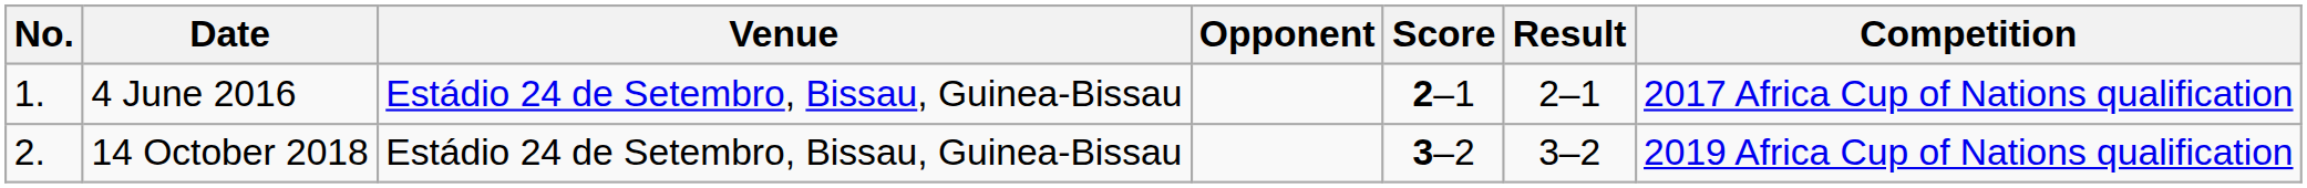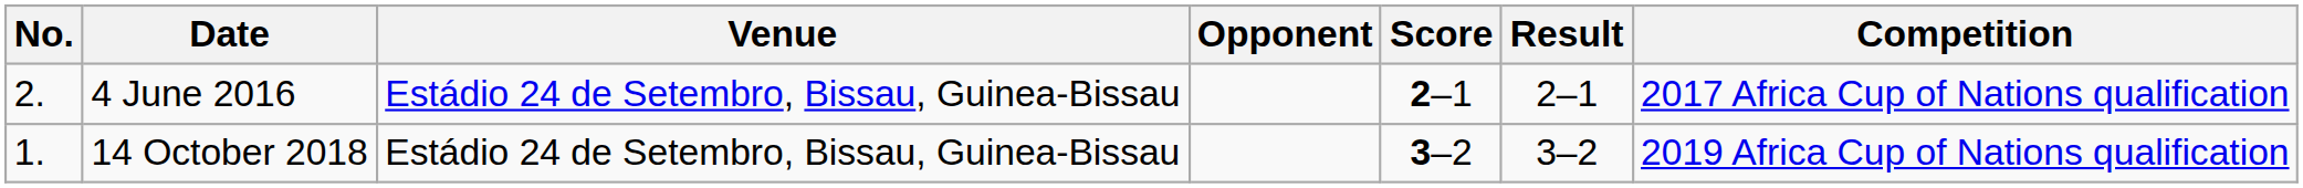4 June 2016 | No.: 1. -> 2.
14 October 2018 | No.: 2. -> 1.
